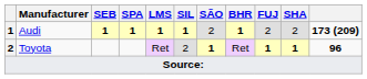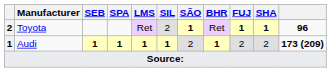rows swapped: Audi <-> Toyota
